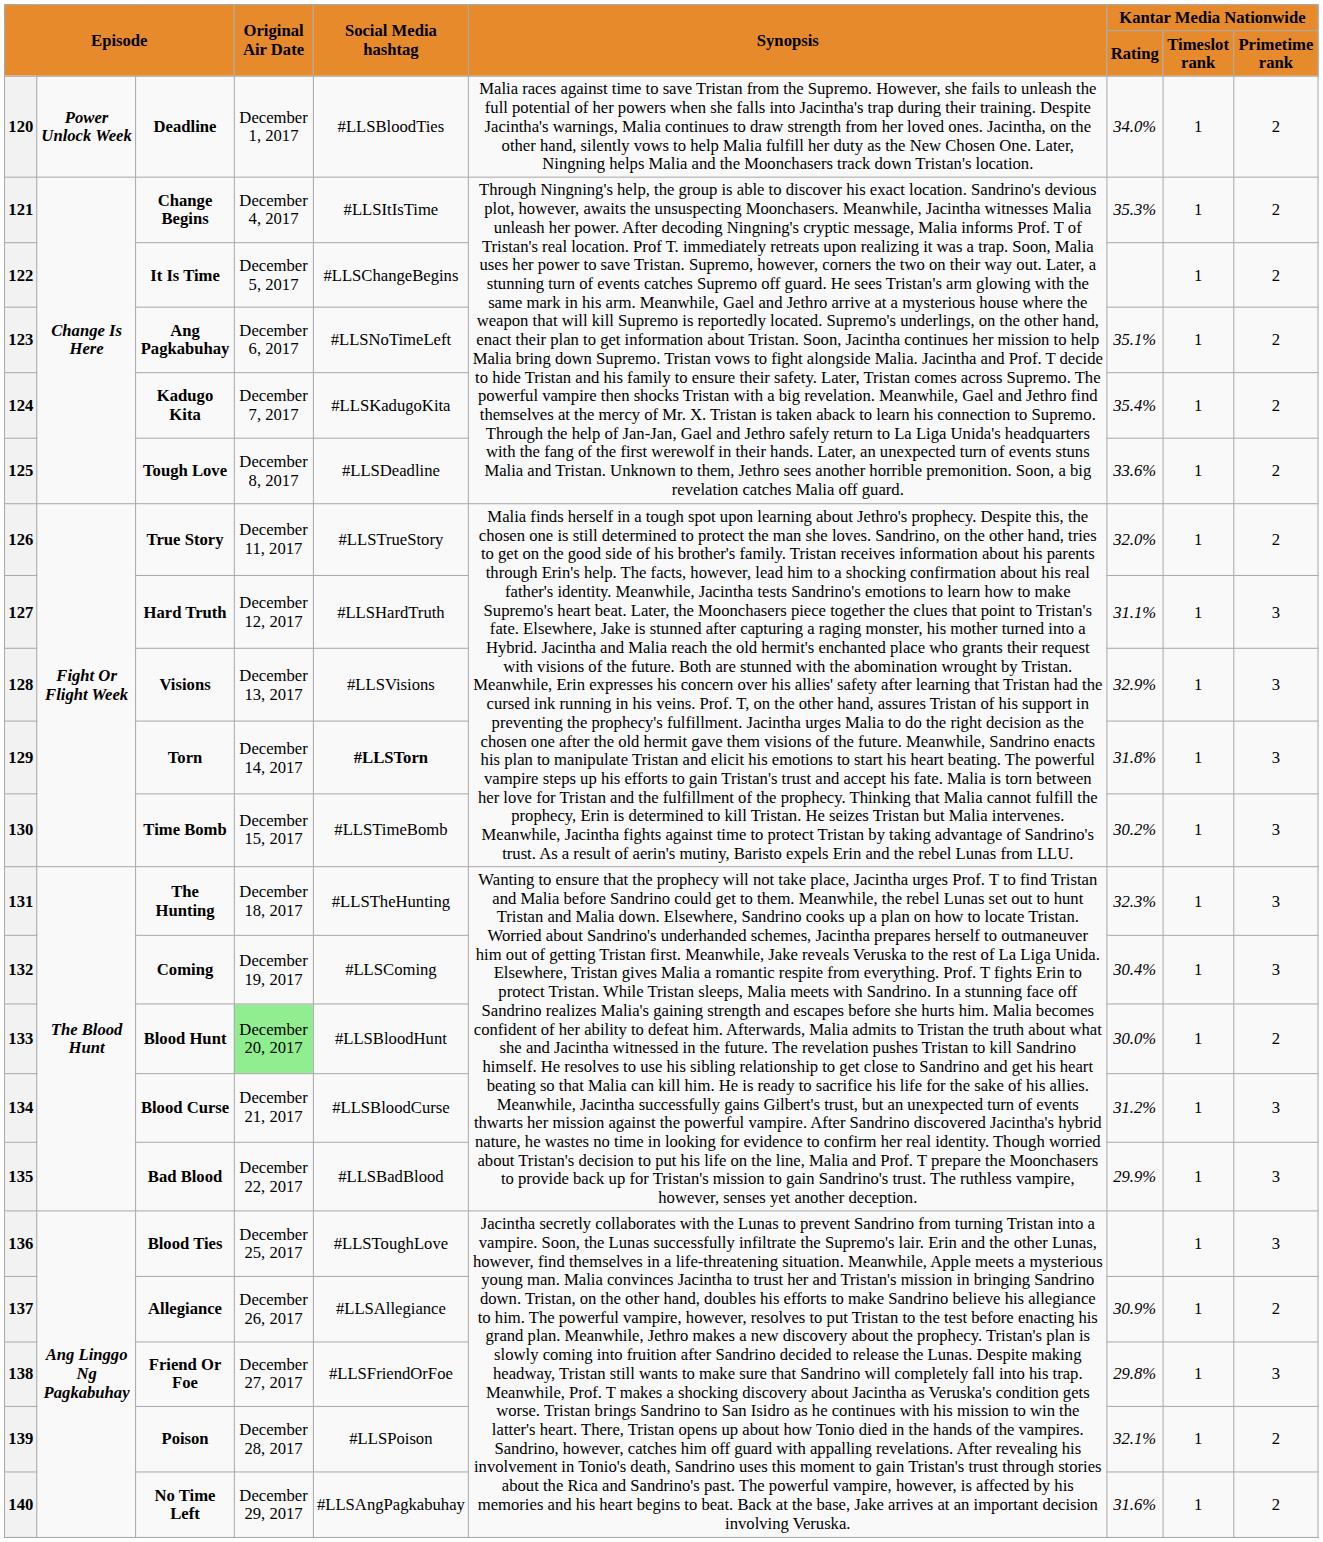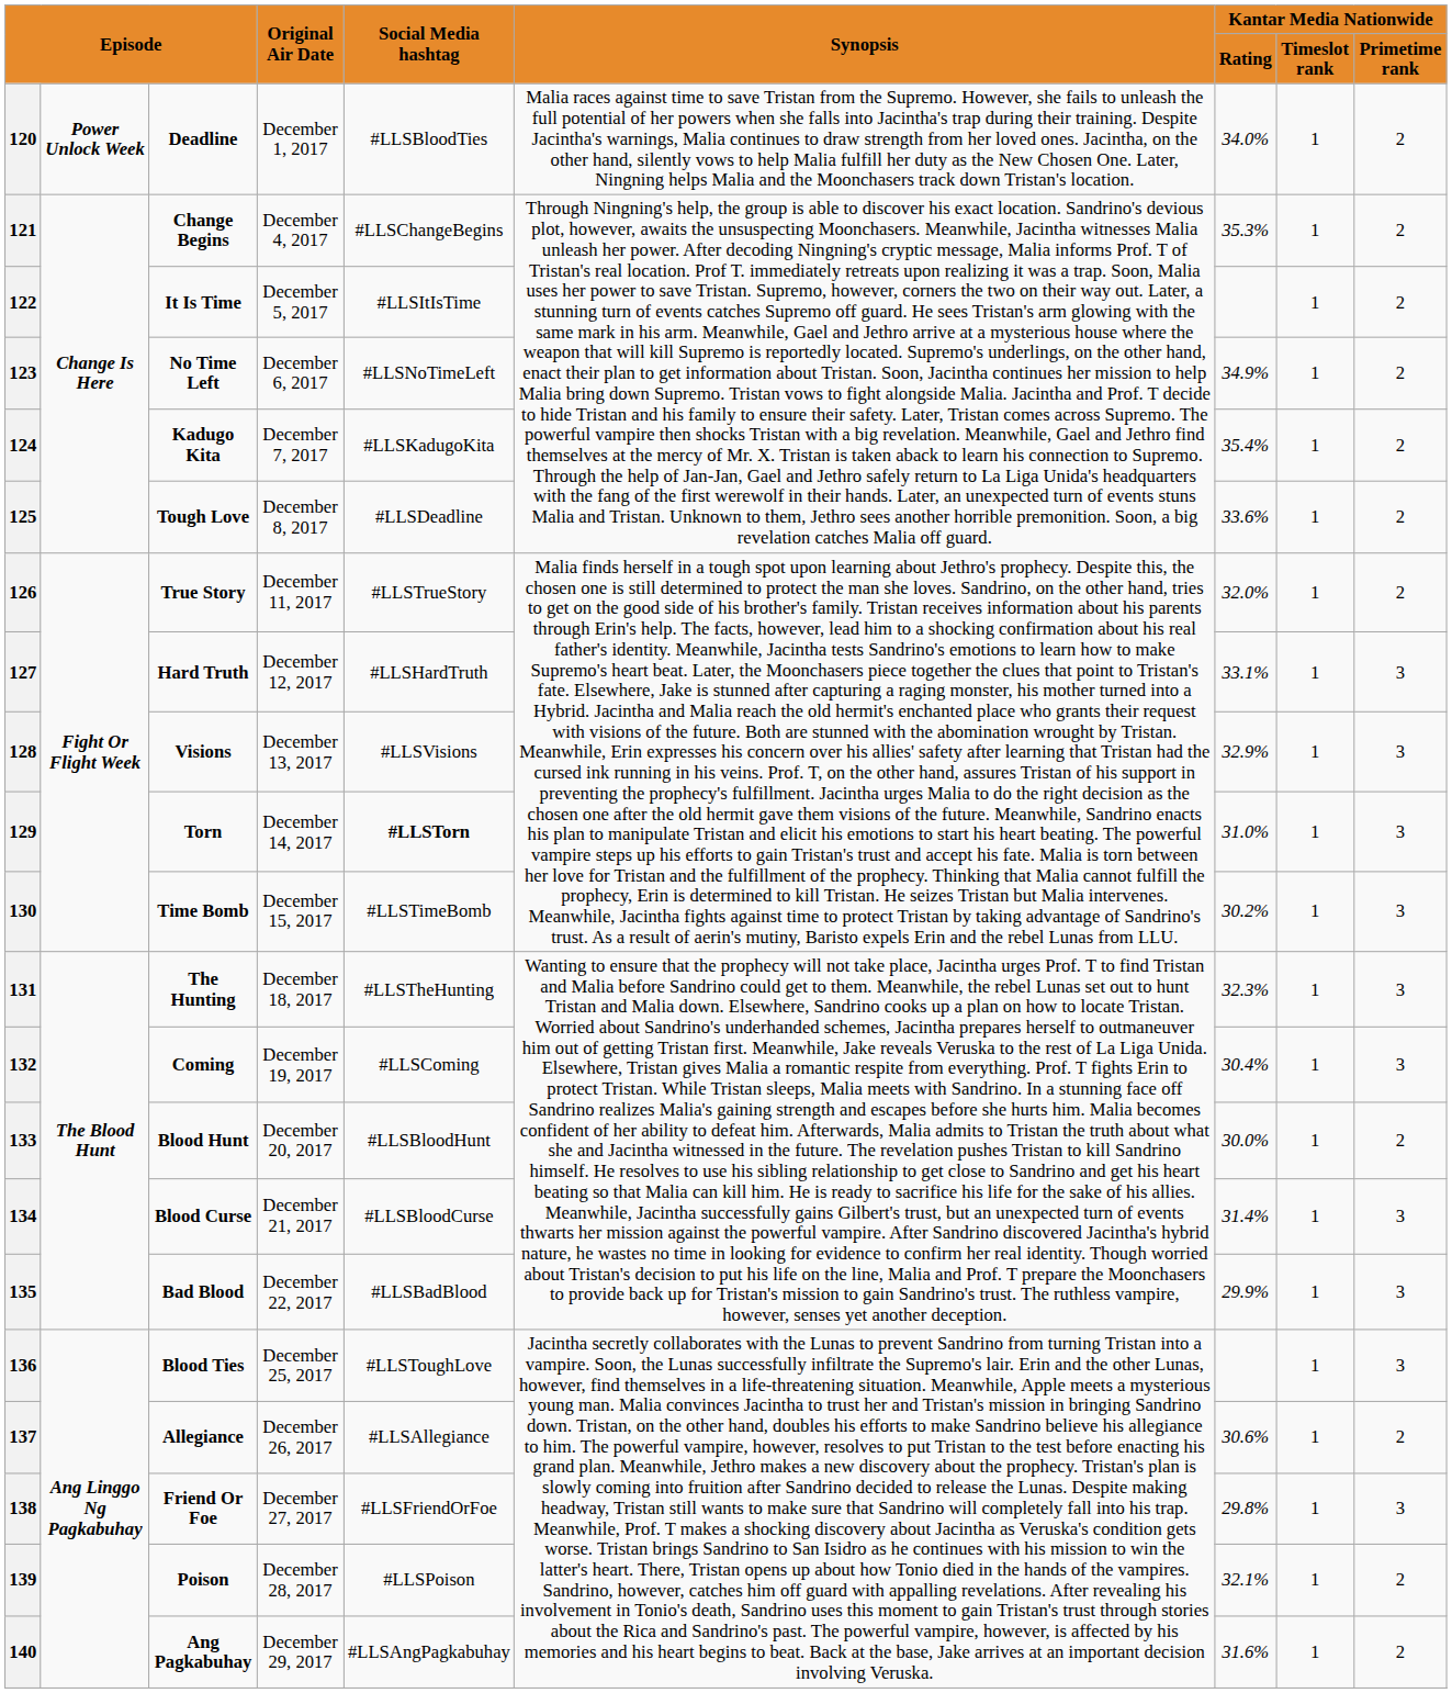121 | Social Media hashtag: #LLSItIsTime -> #LLSChangeBegins
122 | Social Media hashtag: #LLSChangeBegins -> #LLSItIsTime
123 | column 3: Ang Pagkabuhay -> No Time Left
123 | Kantar Media Nationwide / Rating: 35.1% -> 34.9%
127 | Kantar Media Nationwide / Rating: 31.1% -> 33.1%
129 | Kantar Media Nationwide / Rating: 31.8% -> 31.0%
133 | Original Air Date: lightgreen background -> no background
134 | Kantar Media Nationwide / Rating: 31.2% -> 31.4%
137 | Kantar Media Nationwide / Rating: 30.9% -> 30.6%
140 | column 3: No Time Left -> Ang Pagkabuhay
